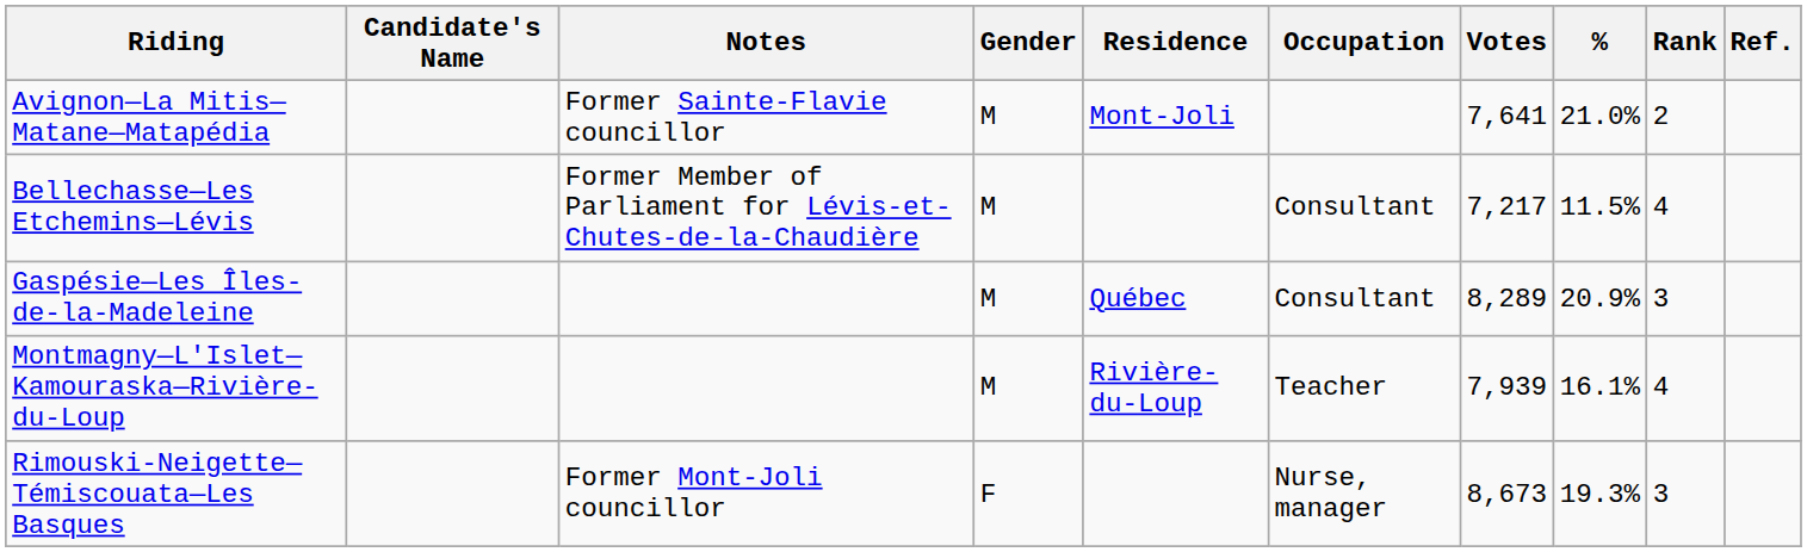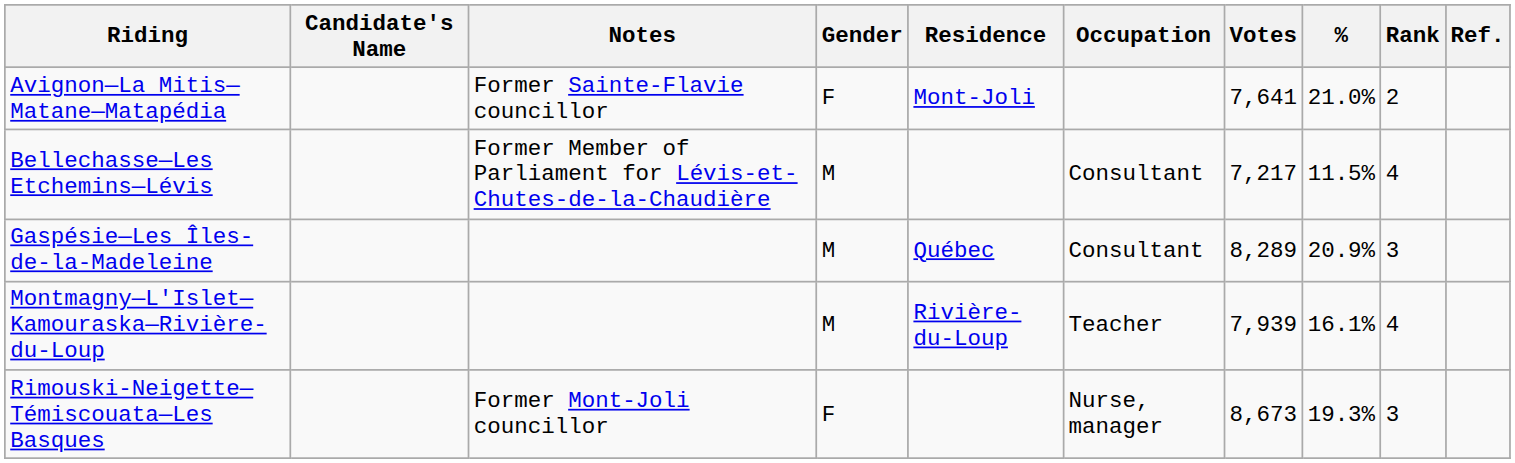Avignon—La Mitis—Matane—Matapédia | Gender: M -> F
